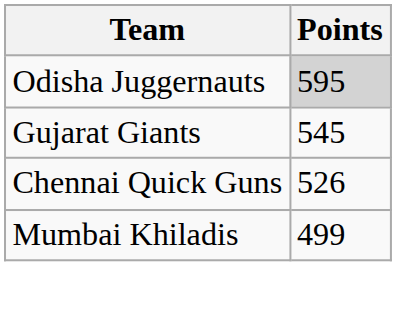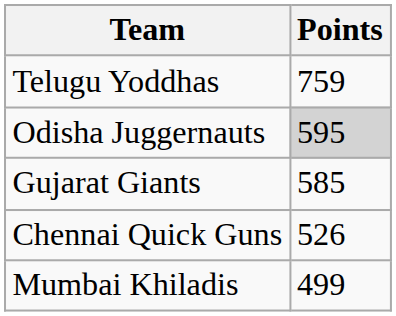+ row: Telugu Yoddhas | 759
Gujarat Giants | Points: 545 -> 585
